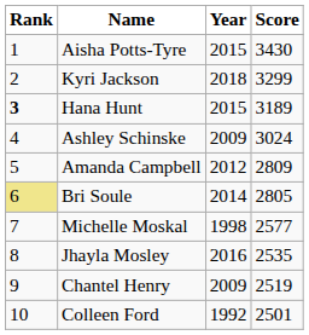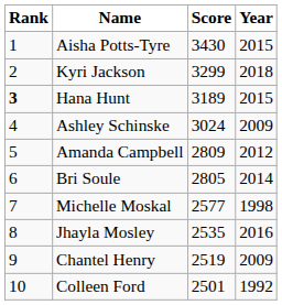columns swapped: Score <-> Year
Bri Soule | Rank: khaki background -> no background
